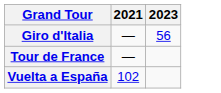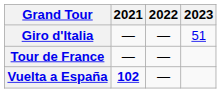+ column: 2022 | — | — | —
Giro d'Italia | 2023: 56 -> 51
Vuelta a España | 2021: normal -> bold
